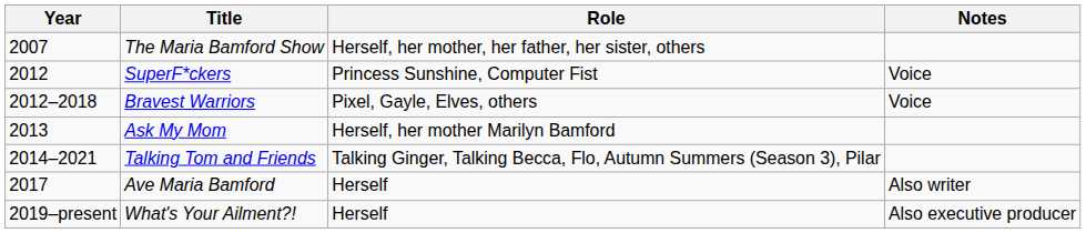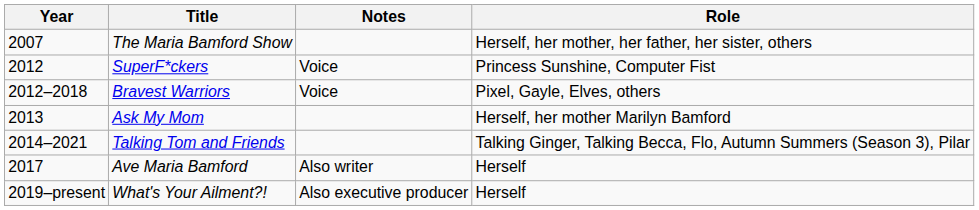columns swapped: Role <-> Notes
